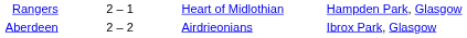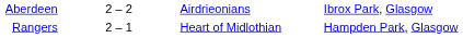rows swapped: Aberdeen <-> Rangers
